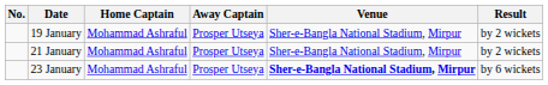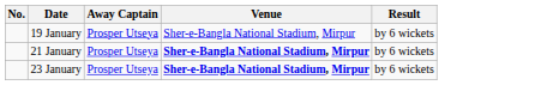- column: Home Captain | Mohammad Ashraful | Mohammad Ashraful | Mohammad Ashraful
19 January | Result: by 2 wickets -> by 6 wickets
21 January | Venue: normal -> bold
21 January | Result: by 2 wickets -> by 6 wickets
